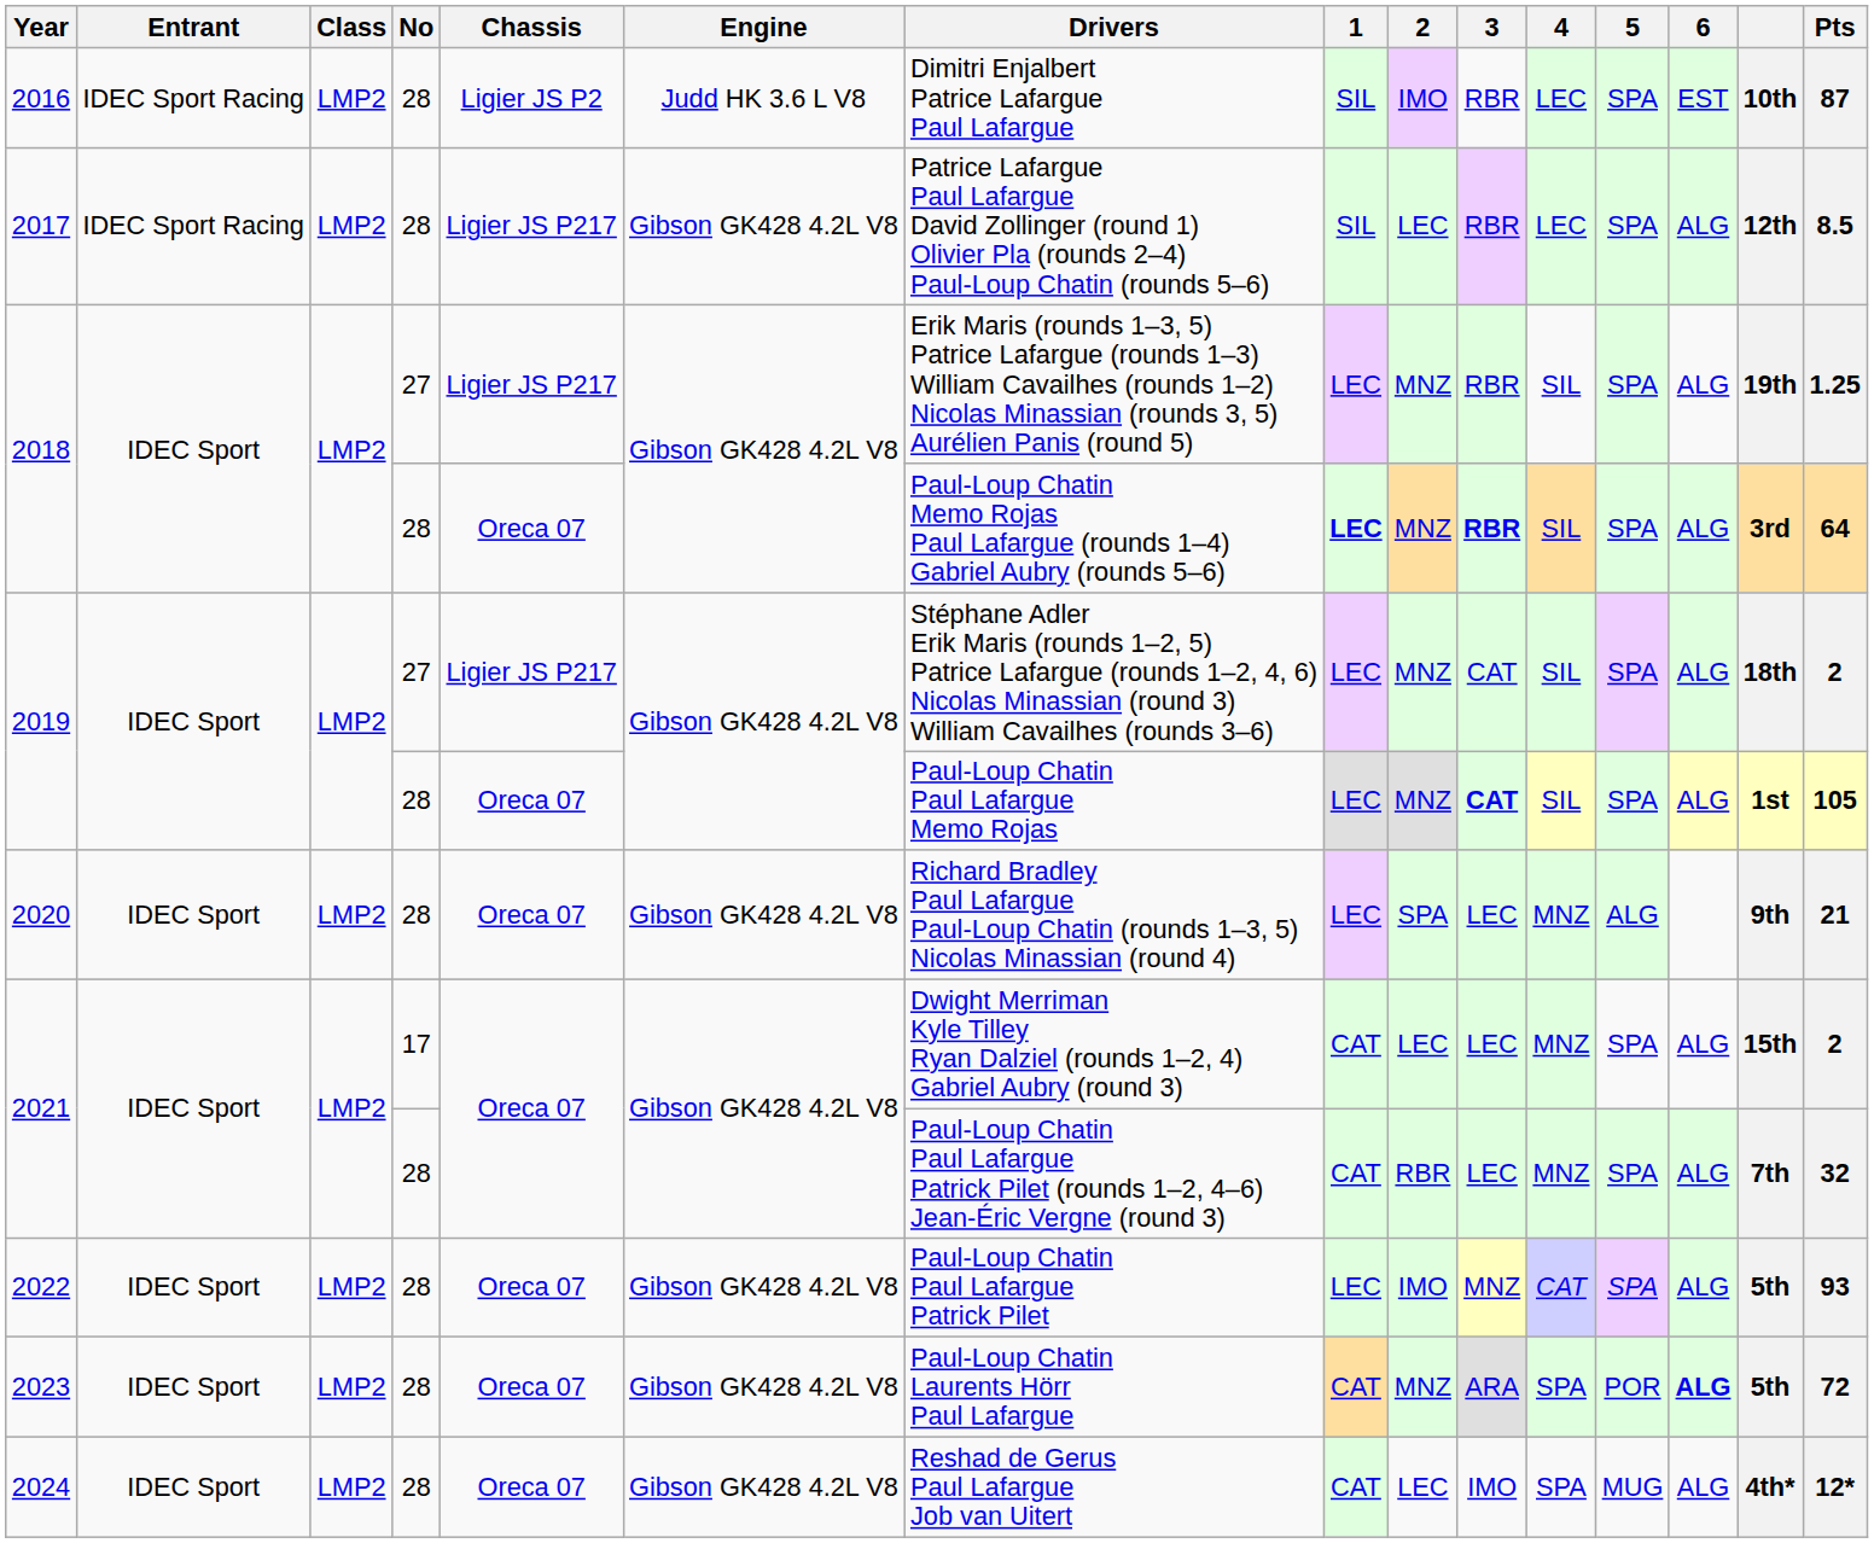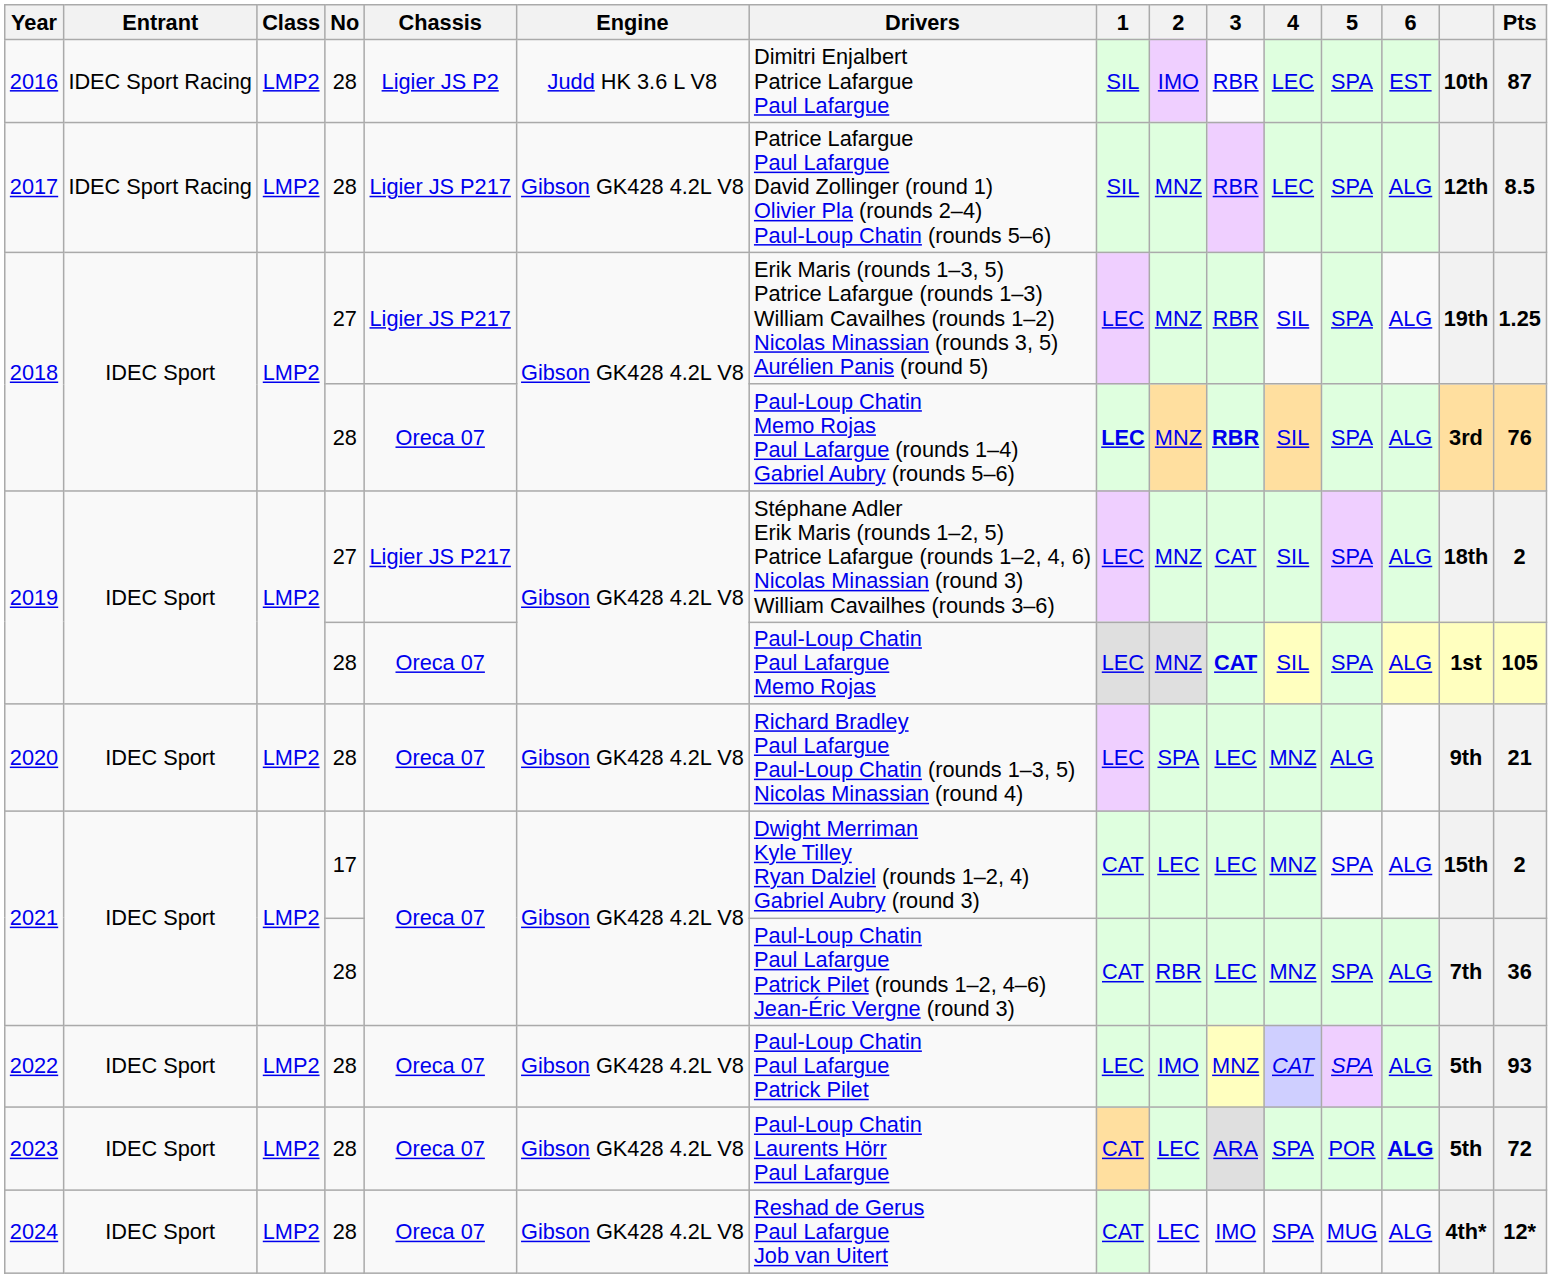2017 | 2: LEC -> MNZ
2018 / 28 | Pts: 64 -> 76
2021 / 28 | Pts: 32 -> 36
2023 | 2: MNZ -> LEC
